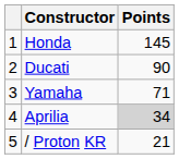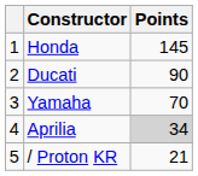Yamaha | Points: 71 -> 70
